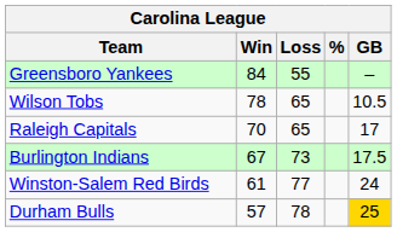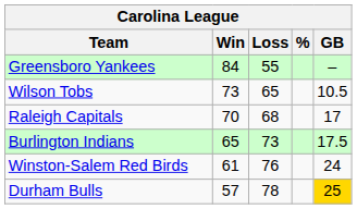Wilson Tobs | Win: 78 -> 73
Raleigh Capitals | Loss: 65 -> 68
Burlington Indians | Win: 67 -> 65
Winston-Salem Red Birds | Loss: 77 -> 76
